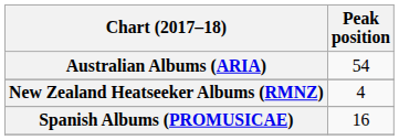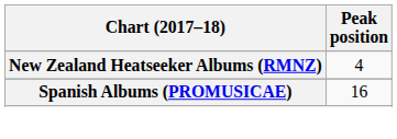- row: Australian Albums (ARIA) | 54
